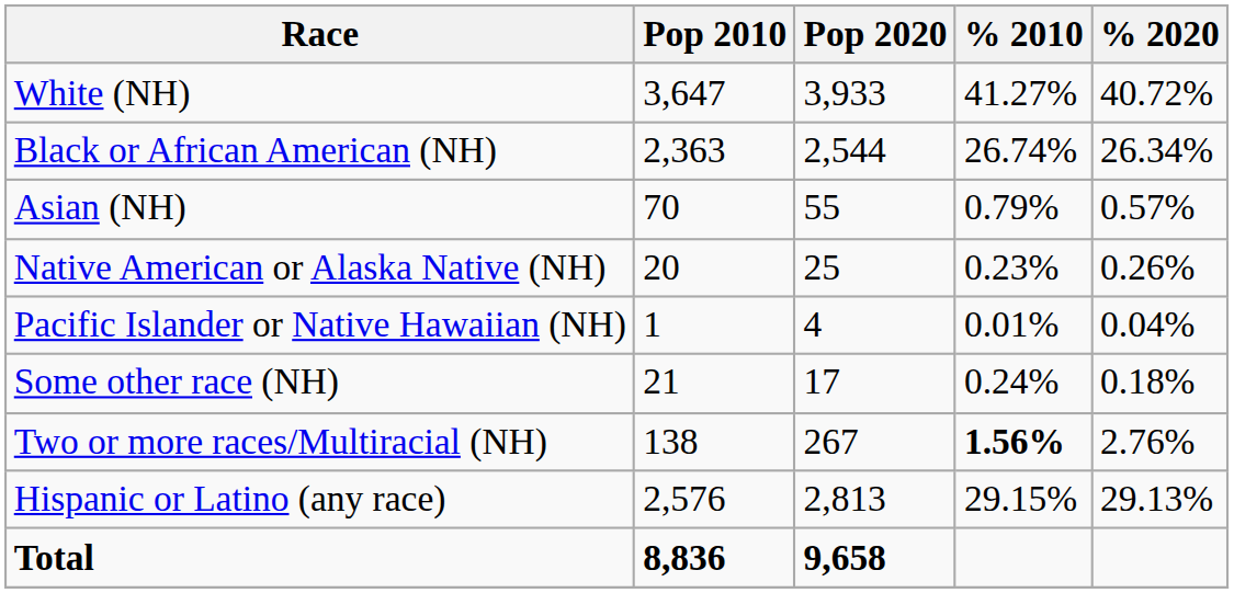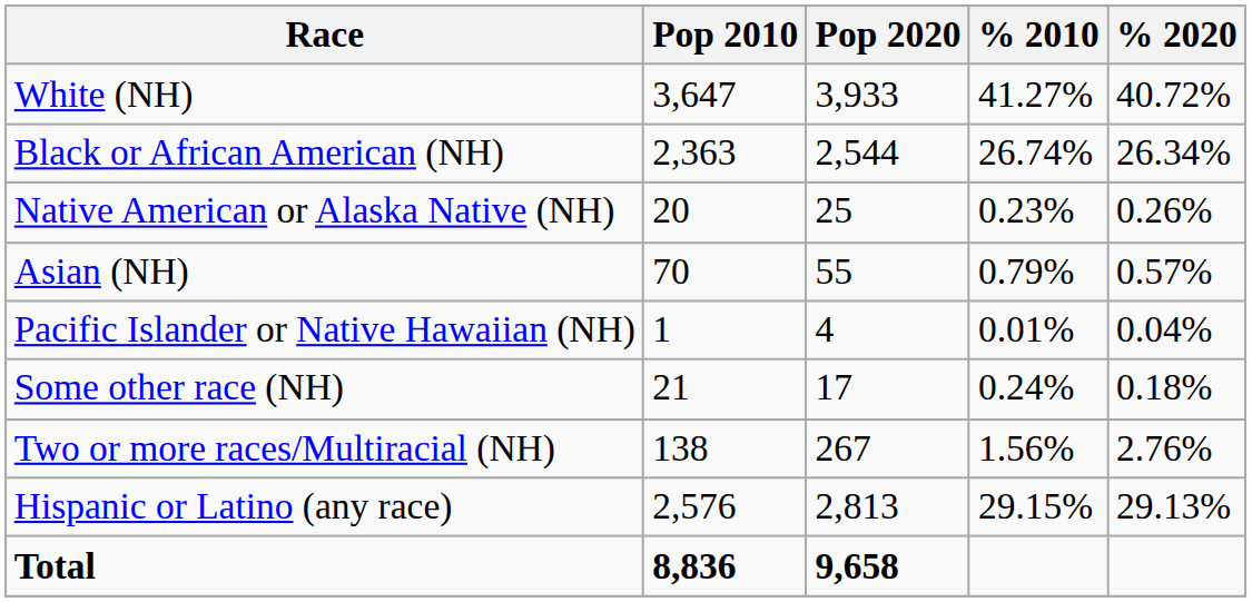rows swapped: Native American or Alaska Native (NH) <-> Asian (NH)
Two or more races/Multiracial (NH) | % 2010: bold -> normal
